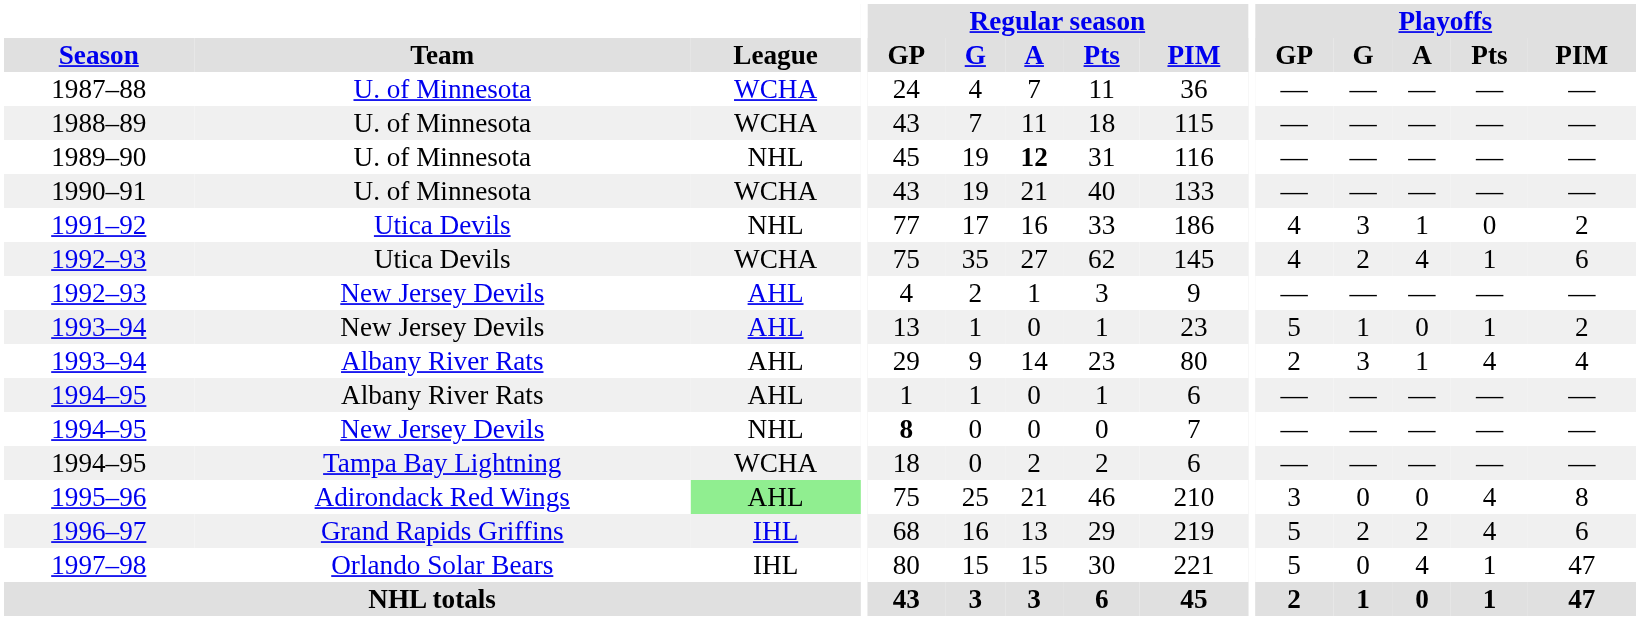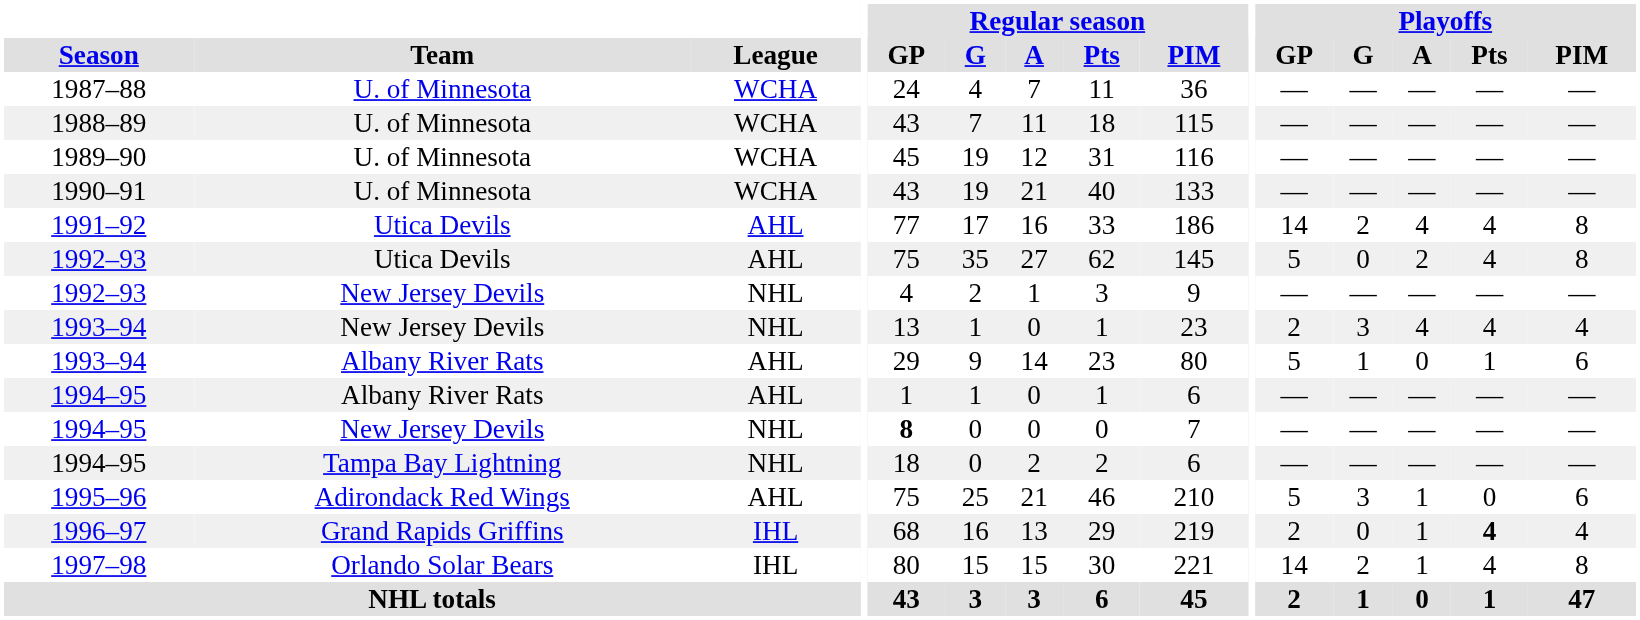1989–90 | League: NHL -> WCHA
1989–90 | Regular season / A: bold -> normal
1991–92 | League: NHL -> AHL
1991–92 | Playoffs / GP: 4 -> 14
1991–92 | Playoffs / G: 3 -> 2
1991–92 | Playoffs / A: 1 -> 4
1991–92 | Playoffs / Pts: 0 -> 4
1991–92 | Playoffs / PIM: 2 -> 8
1992–93 / Utica Devils | League: WCHA -> AHL
1992–93 / Utica Devils | Playoffs / GP: 4 -> 5
1992–93 / Utica Devils | Playoffs / G: 2 -> 0
1992–93 / Utica Devils | Playoffs / A: 4 -> 2
1992–93 / Utica Devils | Playoffs / Pts: 1 -> 4
1992–93 / Utica Devils | Playoffs / PIM: 6 -> 8
1992–93 / New Jersey Devils | League: AHL -> NHL
1993–94 / New Jersey Devils | League: AHL -> NHL
1993–94 / New Jersey Devils | Playoffs / GP: 5 -> 2
1993–94 / New Jersey Devils | Playoffs / G: 1 -> 3
1993–94 / New Jersey Devils | Playoffs / A: 0 -> 4
1993–94 / New Jersey Devils | Playoffs / Pts: 1 -> 4
1993–94 / New Jersey Devils | Playoffs / PIM: 2 -> 4
1993–94 / Albany River Rats | Playoffs / GP: 2 -> 5
1993–94 / Albany River Rats | Playoffs / G: 3 -> 1
1993–94 / Albany River Rats | Playoffs / A: 1 -> 0
1993–94 / Albany River Rats | Playoffs / Pts: 4 -> 1
1993–94 / Albany River Rats | Playoffs / PIM: 4 -> 6
1994–95 / Tampa Bay Lightning | League: WCHA -> NHL
1995–96 | League: lightgreen background -> no background
1995–96 | Playoffs / GP: 3 -> 5
1995–96 | Playoffs / G: 0 -> 3
1995–96 | Playoffs / A: 0 -> 1
1995–96 | Playoffs / Pts: 4 -> 0
1995–96 | Playoffs / PIM: 8 -> 6
1996–97 | Playoffs / GP: 5 -> 2
1996–97 | Playoffs / G: 2 -> 0
1996–97 | Playoffs / A: 2 -> 1
1996–97 | Playoffs / Pts: normal -> bold
1996–97 | Playoffs / PIM: 6 -> 4
1997–98 | Playoffs / GP: 5 -> 14
1997–98 | Playoffs / G: 0 -> 2
1997–98 | Playoffs / A: 4 -> 1
1997–98 | Playoffs / Pts: 1 -> 4
1997–98 | Playoffs / PIM: 47 -> 8
